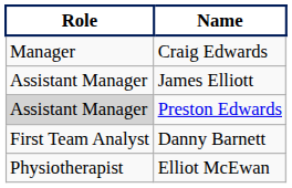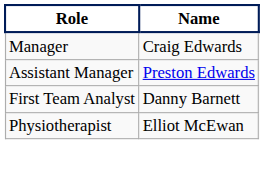- row: Assistant Manager | James Elliott
Preston Edwards | Role: lightgrey background -> no background
